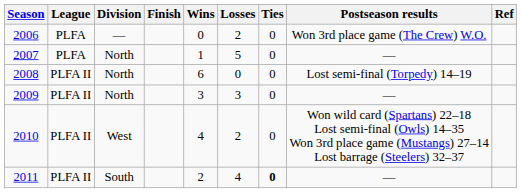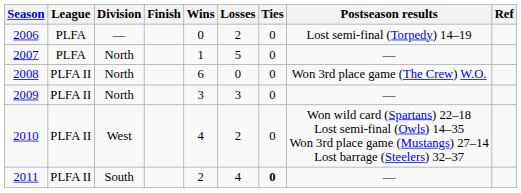2006 | Postseason results: Won 3rd place game (The Crew) W.O. -> Lost semi-final (Torpedy) 14–19
2008 | Postseason results: Lost semi-final (Torpedy) 14–19 -> Won 3rd place game (The Crew) W.O.
